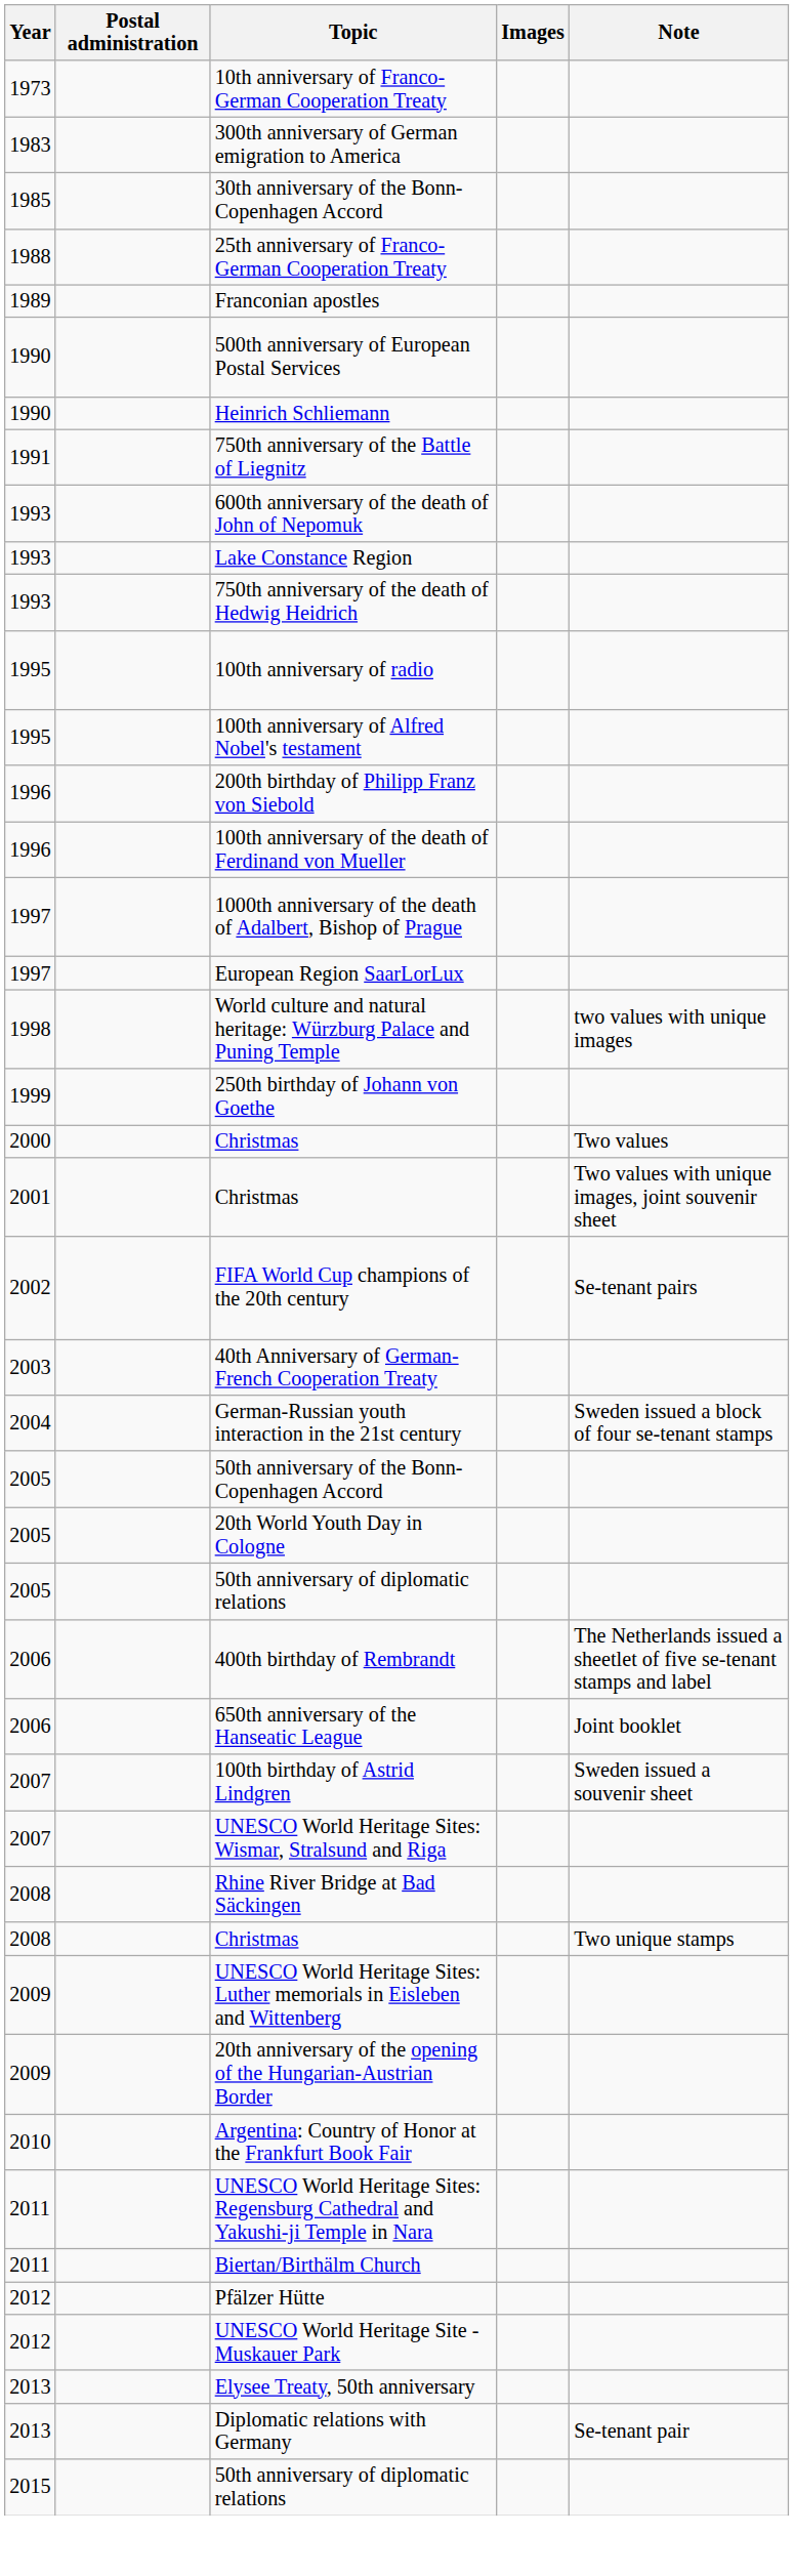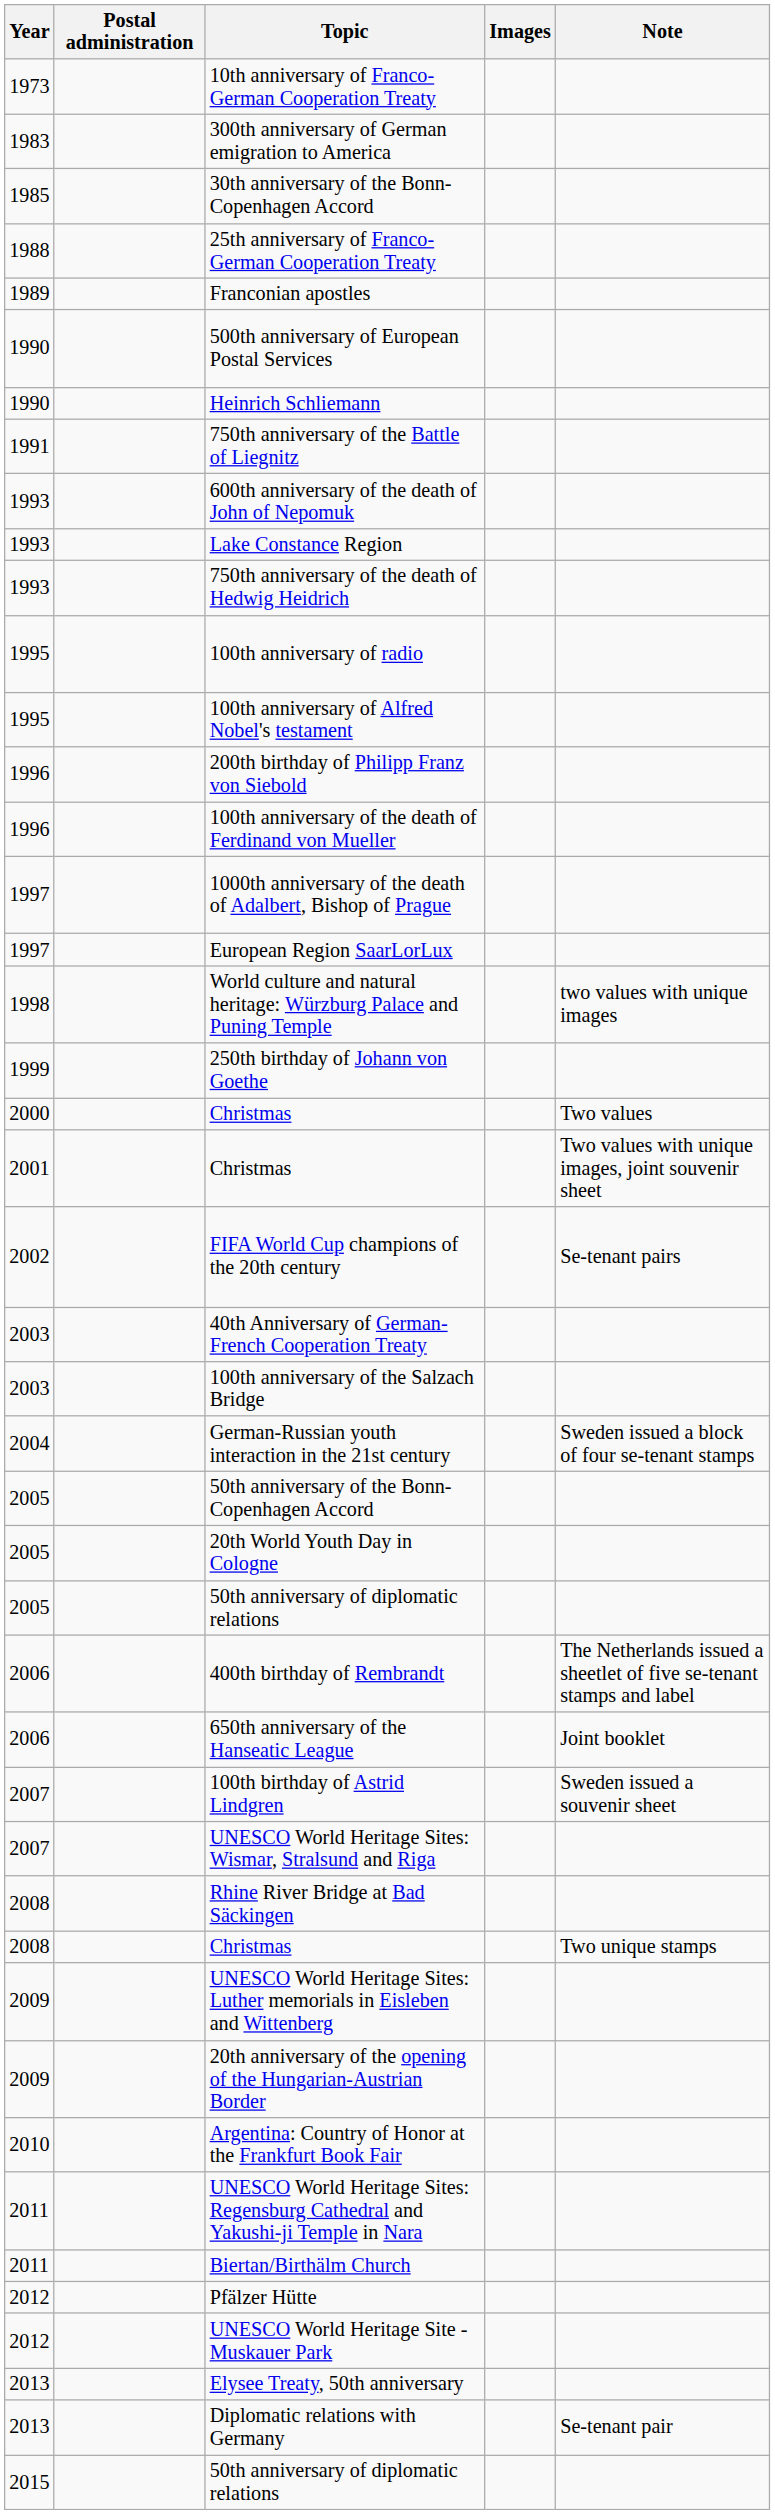+ row: 2003 | 100th anniversary of the Salzach Bridge
